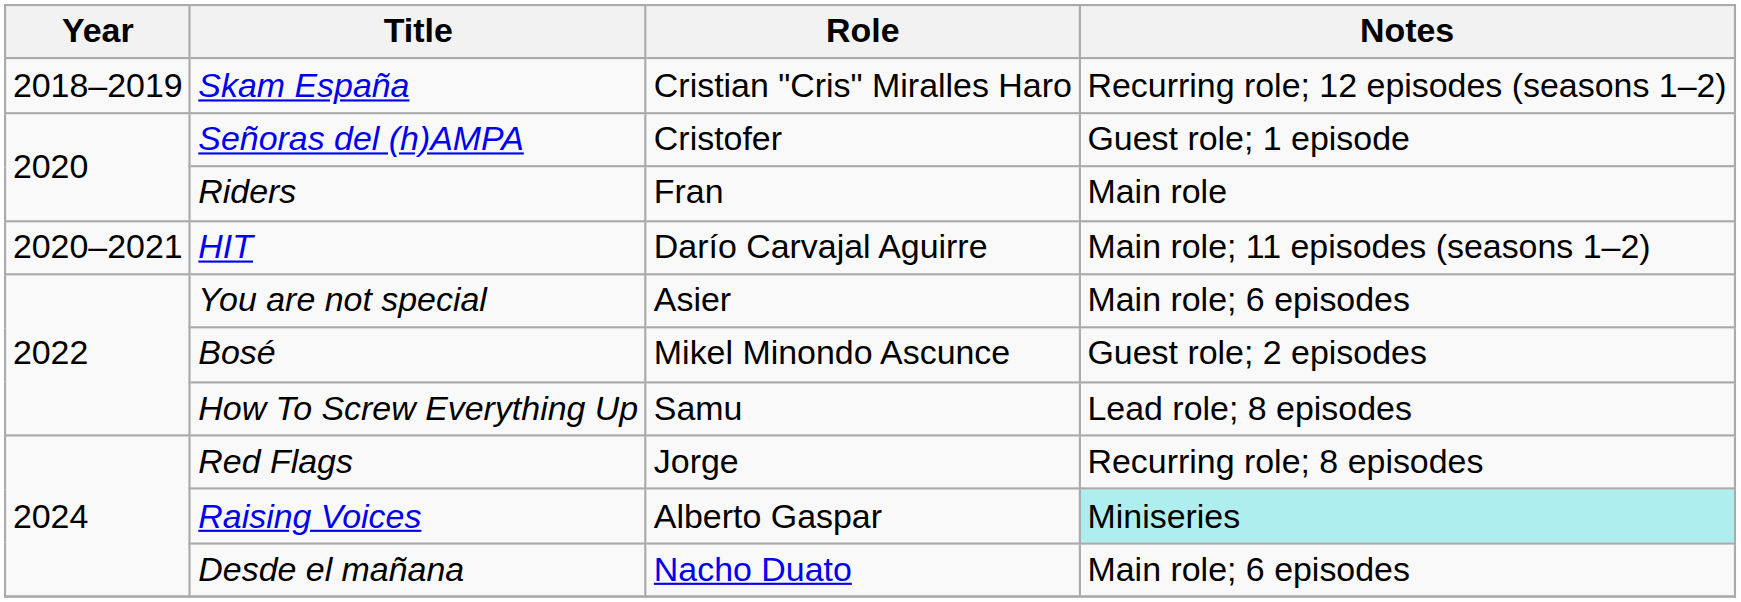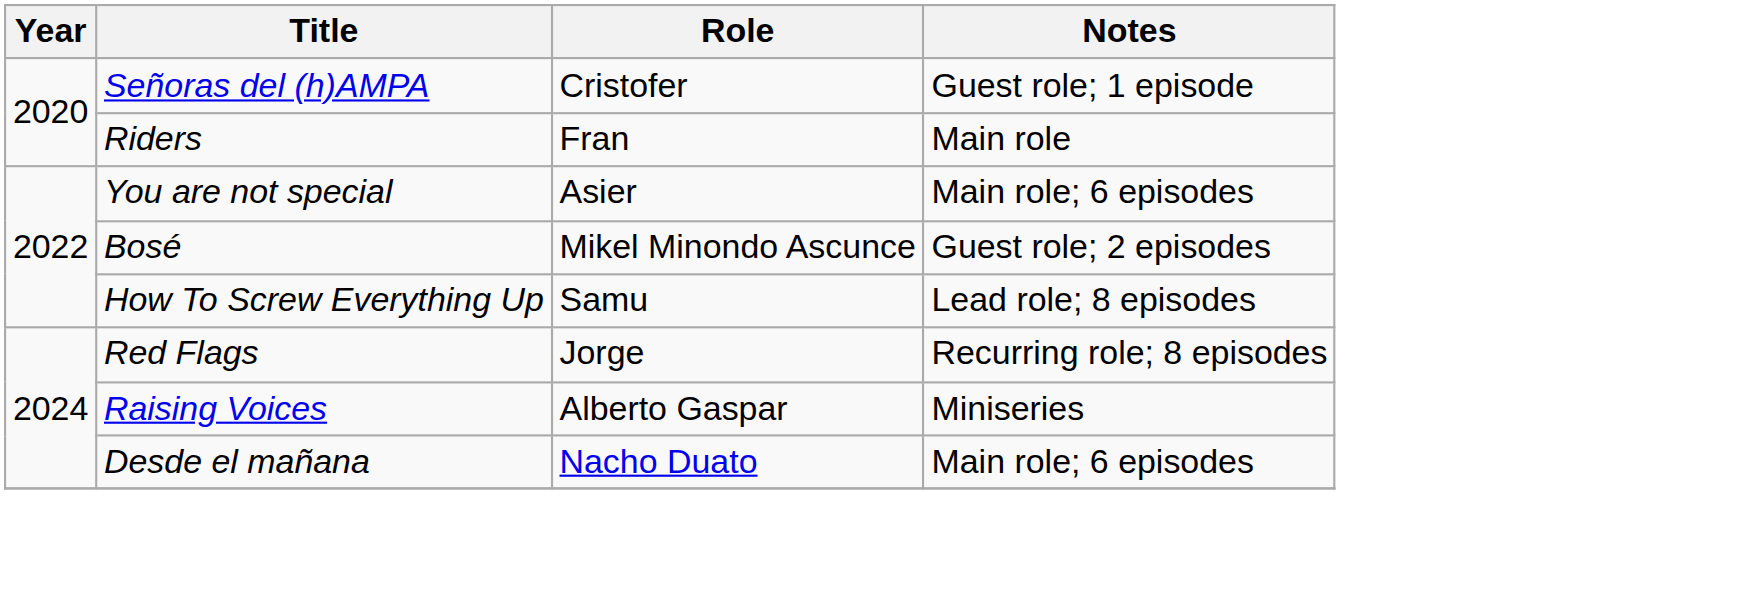- row: 2018–2019 | Skam España | Cristian "Cris" Miralles Haro | Recurring role; 12 episodes (seasons 1–2)
- row: 2020–2021 | HIT | Darío Carvajal Aguirre | Main role; 11 episodes (seasons 1–2)
Raising Voices | Notes: paleturquoise background -> no background
